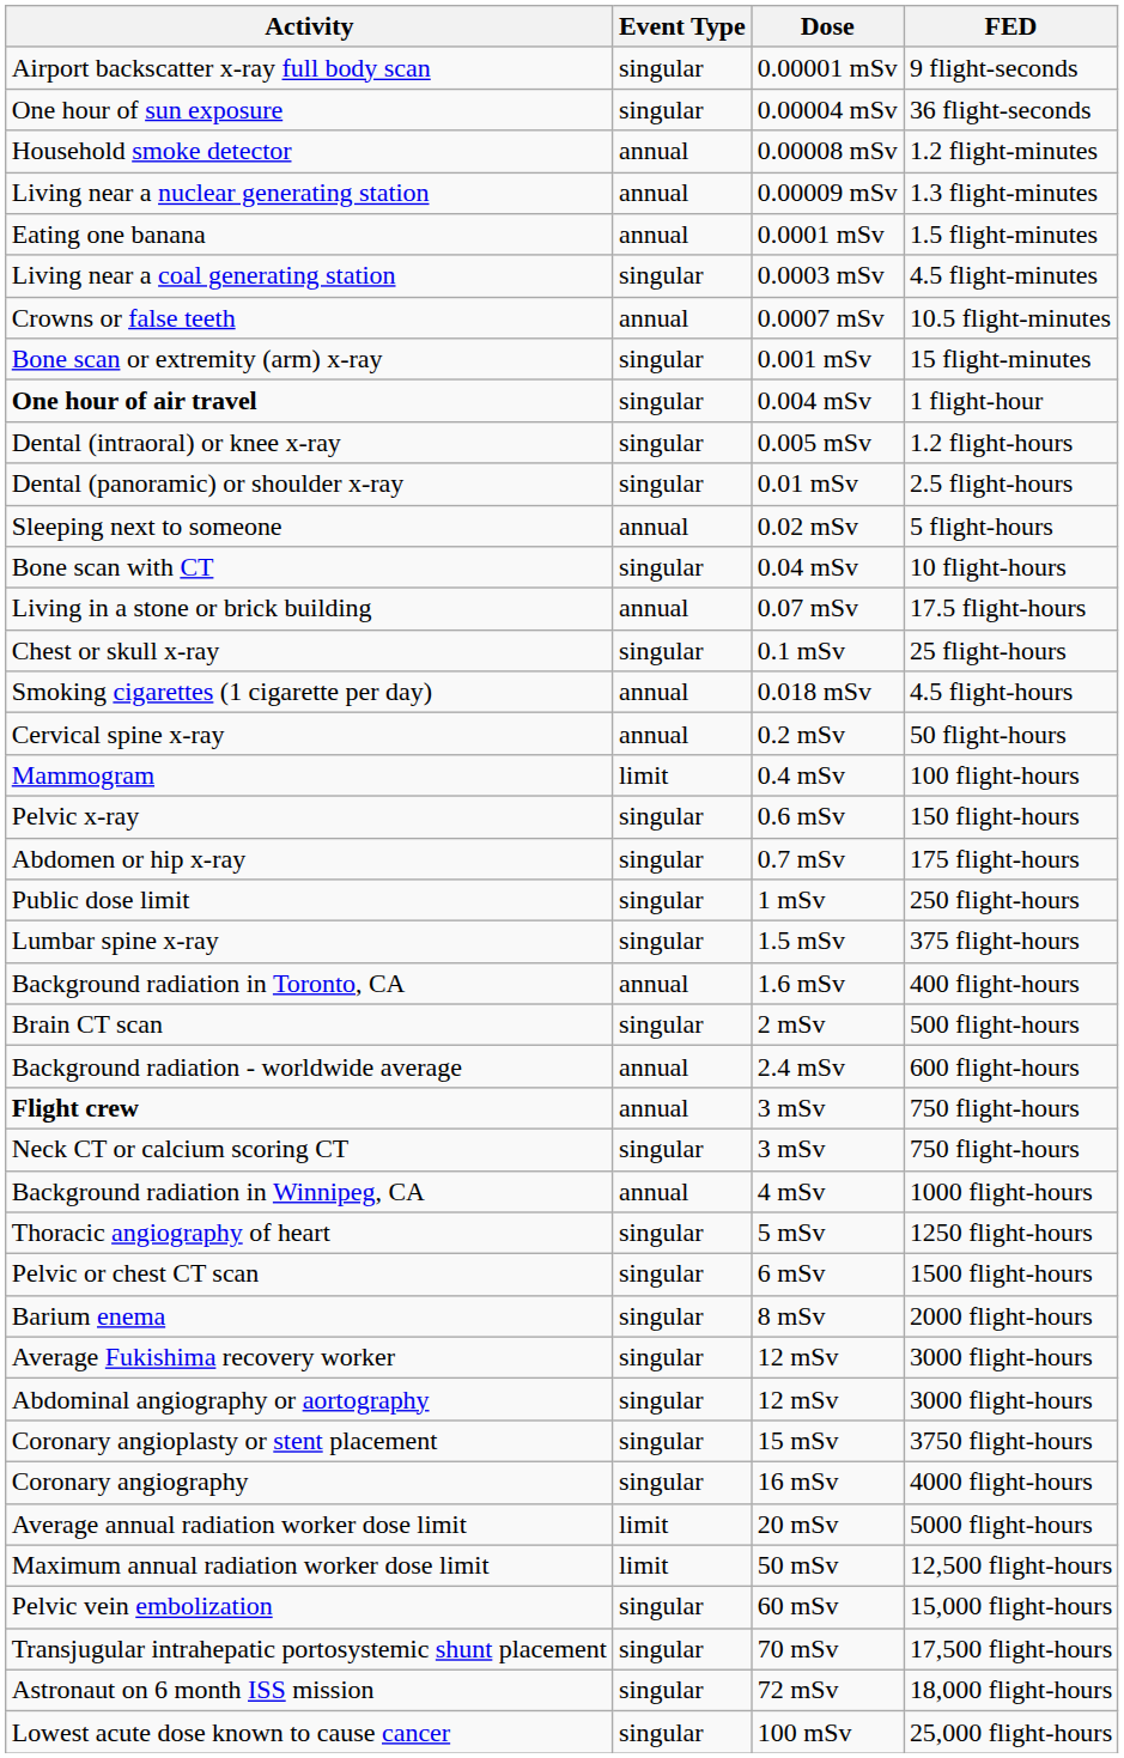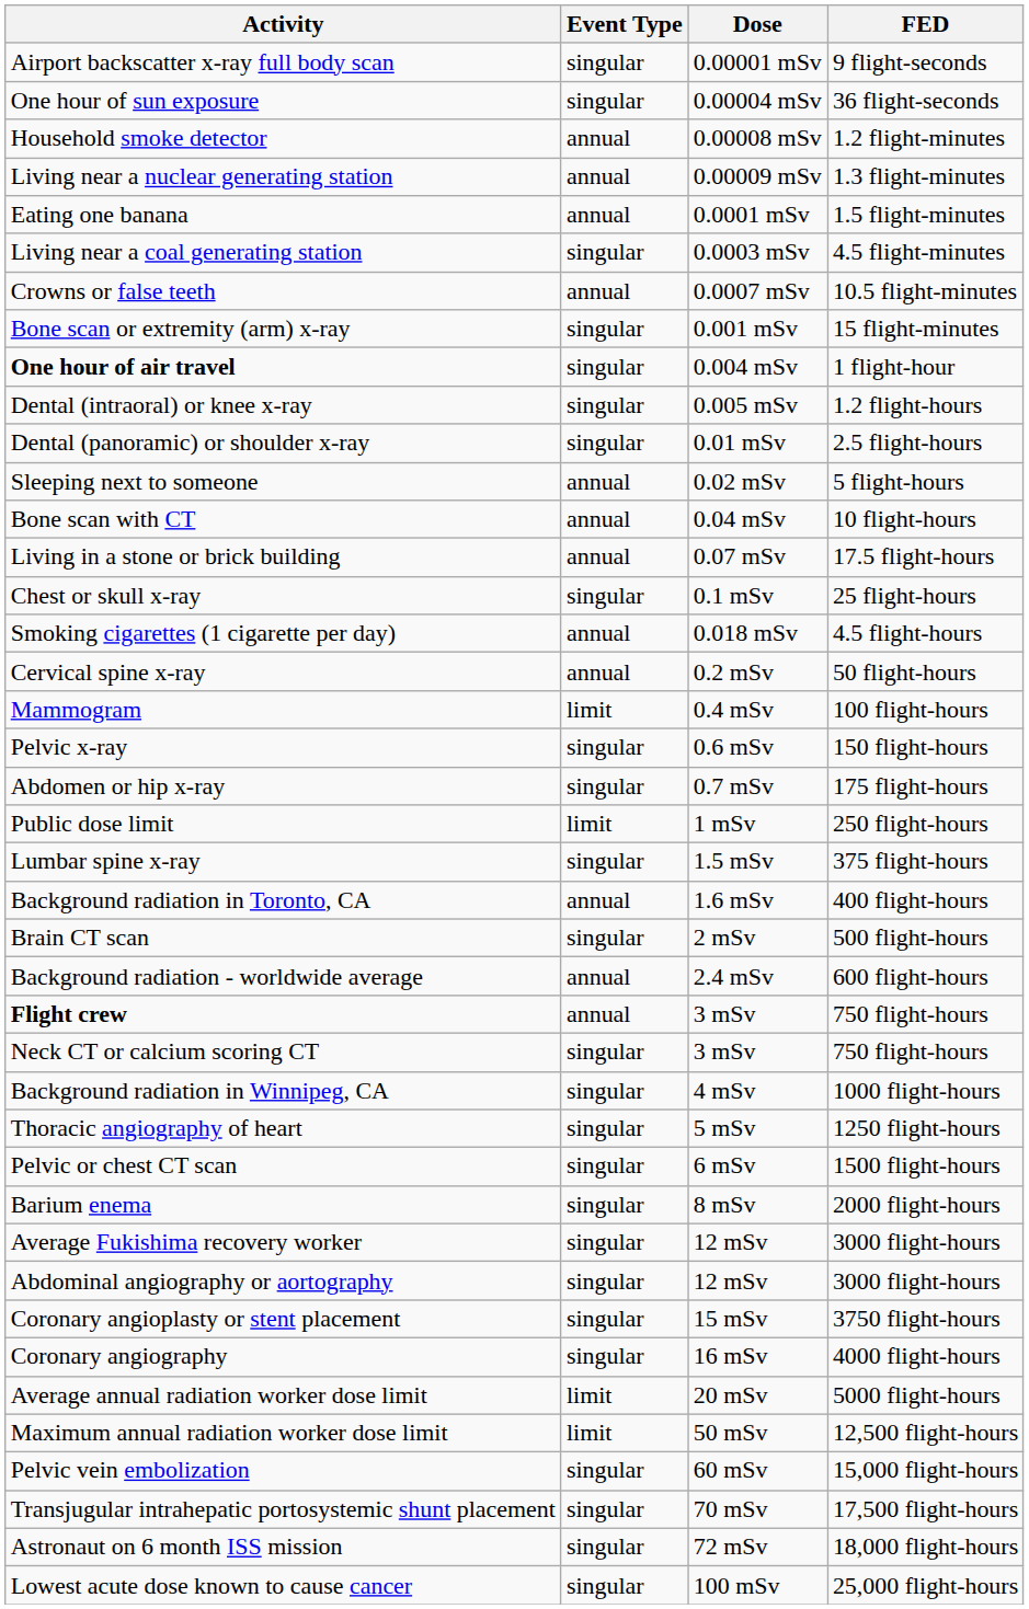Bone scan with CT | Event Type: singular -> annual
Public dose limit | Event Type: singular -> limit
Background radiation in Winnipeg, CA | Event Type: annual -> singular
